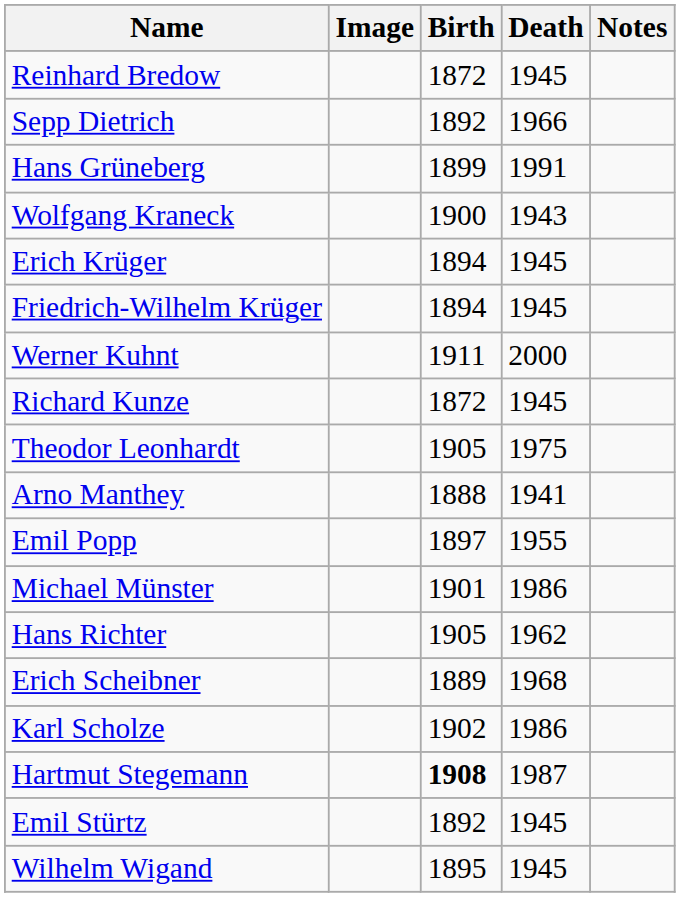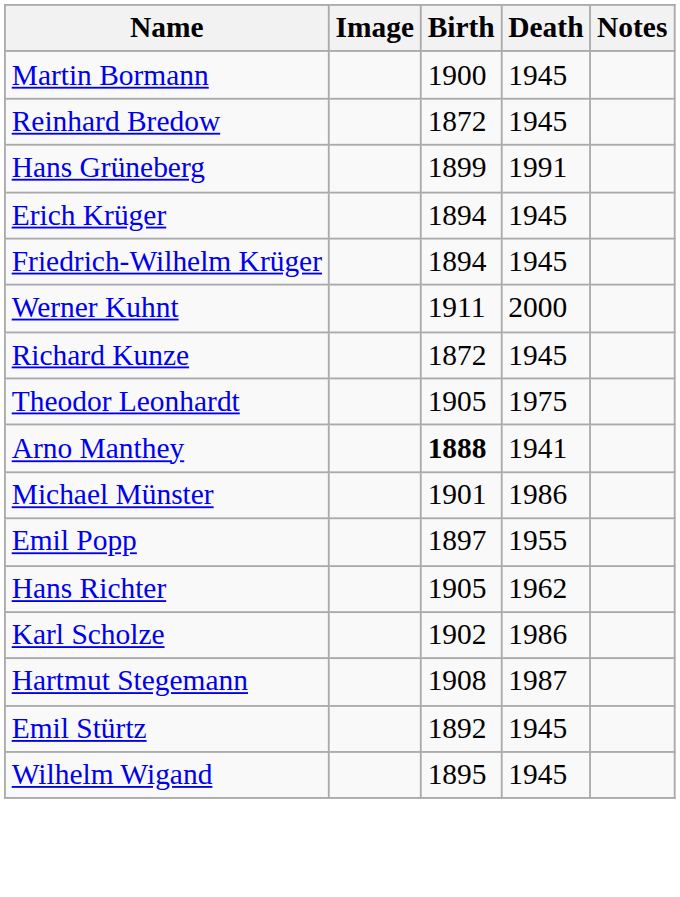+ row: Martin Bormann | 1900 | 1945
- row: Sepp Dietrich | 1892 | 1966
- row: Wolfgang Kraneck | 1900 | 1943
Arno Manthey | Birth: normal -> bold
rows swapped: Michael Münster <-> Emil Popp
- row: Erich Scheibner | 1889 | 1968
Hartmut Stegemann | Birth: bold -> normal
